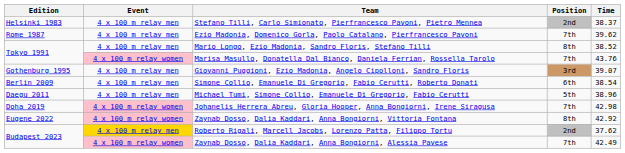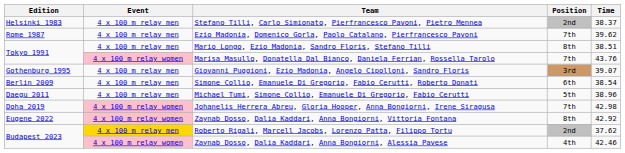Mario Longo, Ezio Madonia, Sandro Floris, Stefano Tilli | Time: 38.52 -> 38.51
Zaynab Dosso, Dalia Kaddari, Anna Bongiorni, Alessia Pavese | Position: 7th -> 4th
Zaynab Dosso, Dalia Kaddari, Anna Bongiorni, Alessia Pavese | Time: 42.49 -> 42.46
